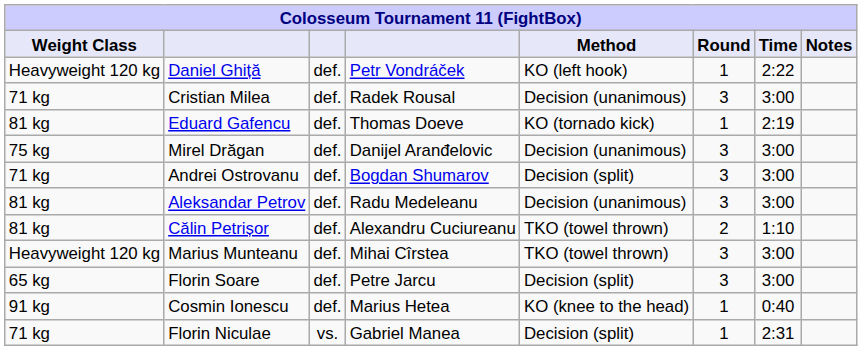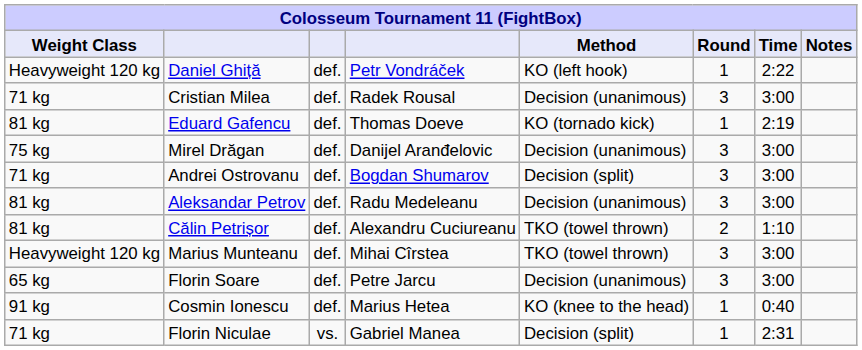Florin Soare | Method: Decision (split) -> Decision (unanimous)
